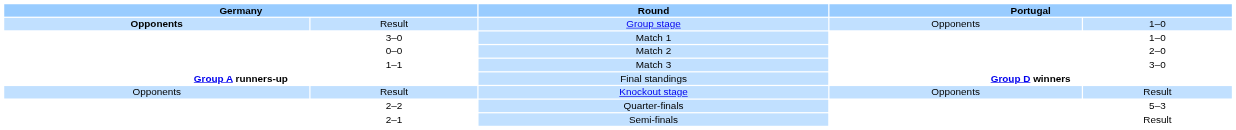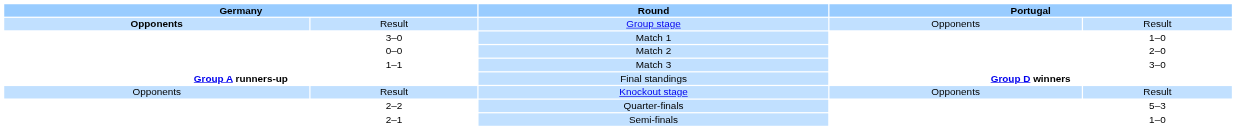Group stage | column 5: 1–0 -> Result
Semi-finals | column 5: Result -> 1–0
